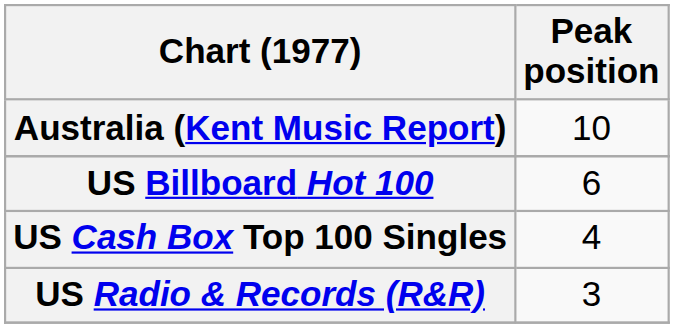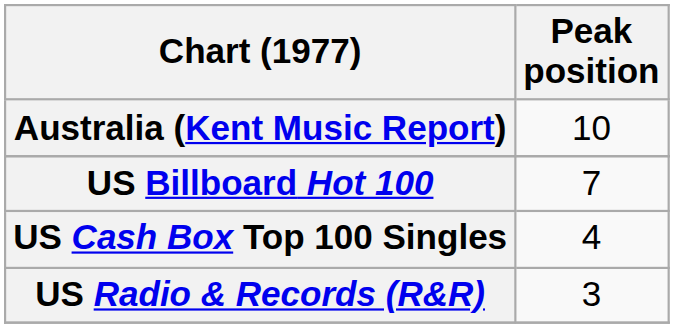US Billboard Hot 100 | Peak position: 6 -> 7
